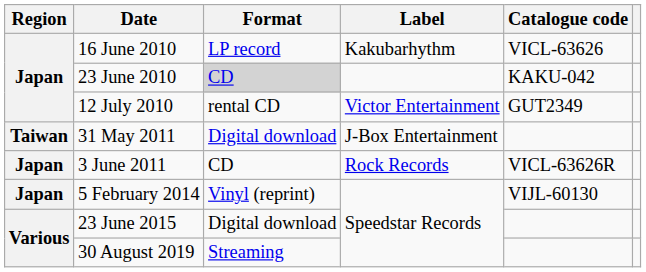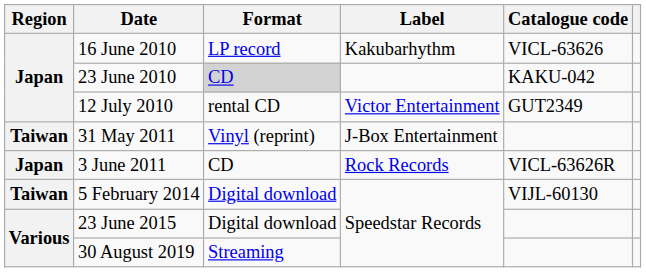31 May 2011 | Format: Digital download -> Vinyl (reprint)
5 February 2014 | Region: Japan -> Taiwan
5 February 2014 | Format: Vinyl (reprint) -> Digital download
